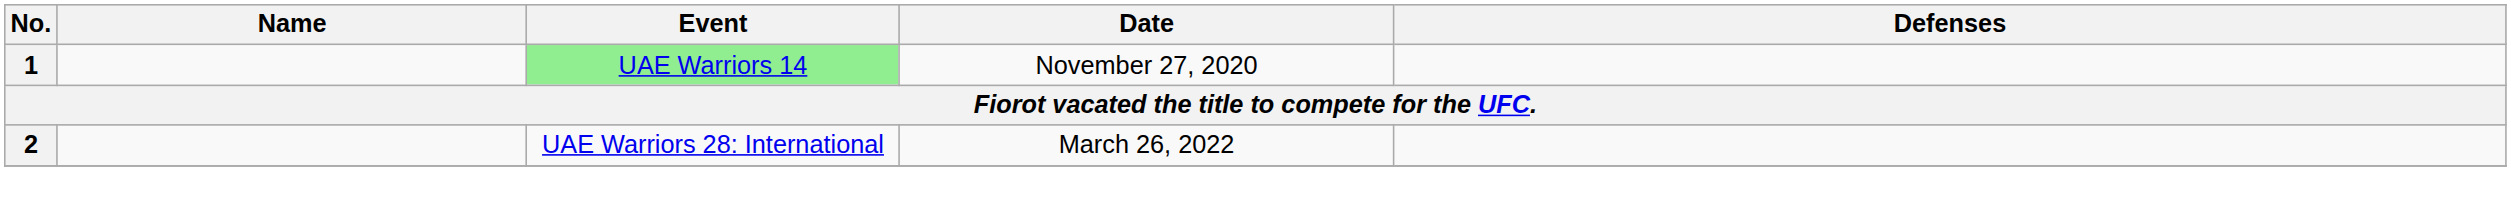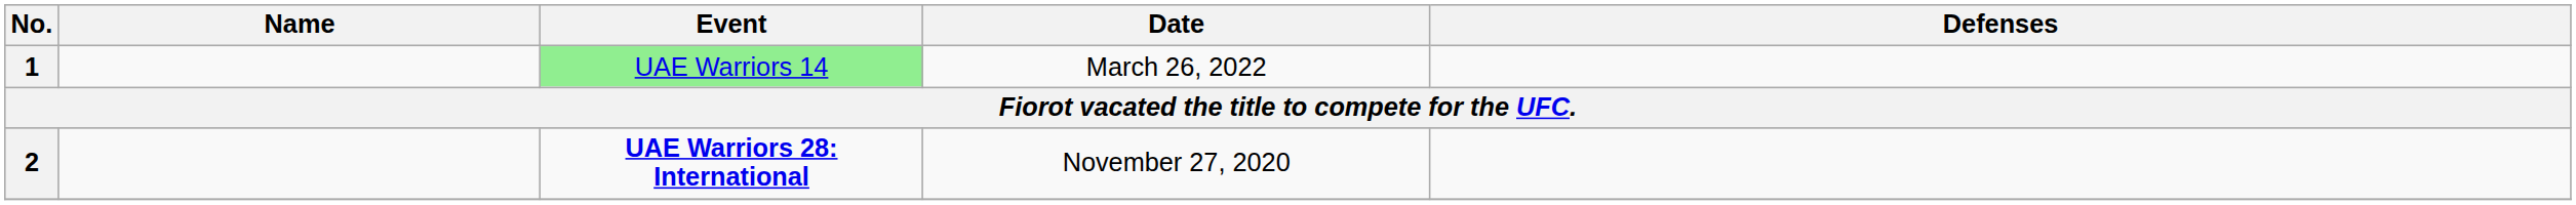1 | Date: November 27, 2020 -> March 26, 2022
2 | Event: normal -> bold
2 | Date: March 26, 2022 -> November 27, 2020
